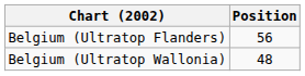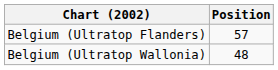Belgium (Ultratop Flanders) | Position: 56 -> 57
